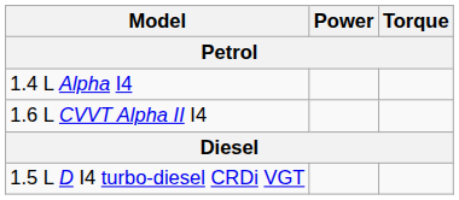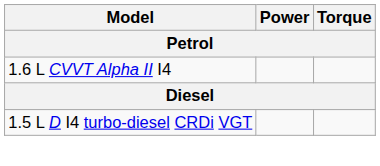- row: 1.4 L Alpha I4
